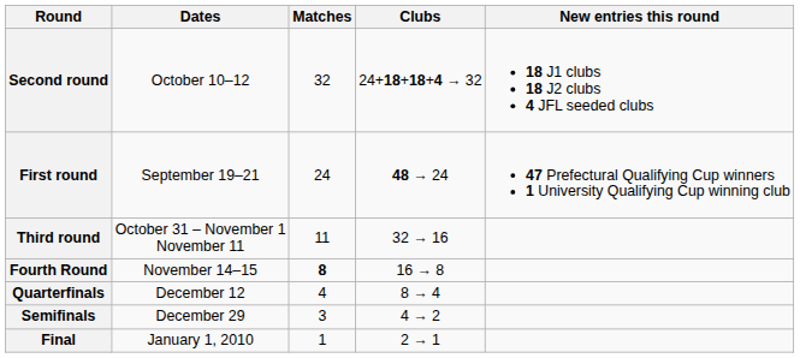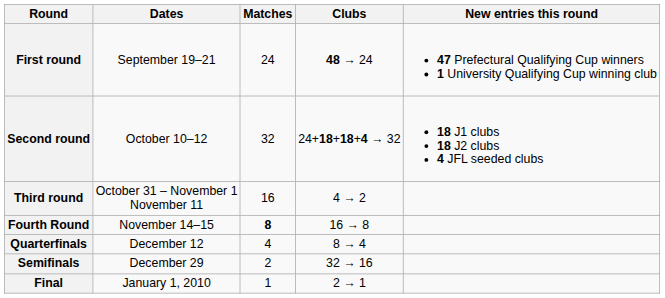rows swapped: First round <-> Second round
Third round | Matches: 11 -> 16
Third round | Clubs: 32 → 16 -> 4 → 2
Semifinals | Matches: 3 -> 2
Semifinals | Clubs: 4 → 2 -> 32 → 16
